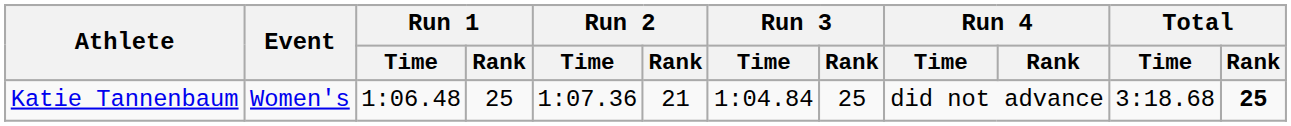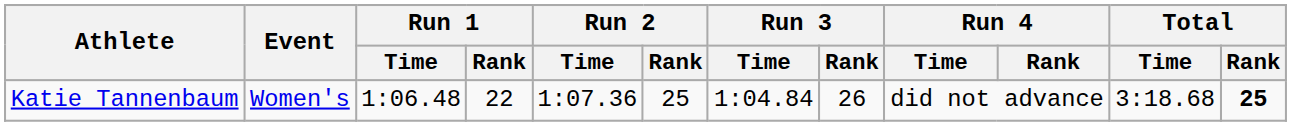Katie Tannenbaum | Run 1 / Rank: 25 -> 22
Katie Tannenbaum | Run 2 / Rank: 21 -> 25
Katie Tannenbaum | Run 3 / Rank: 25 -> 26
